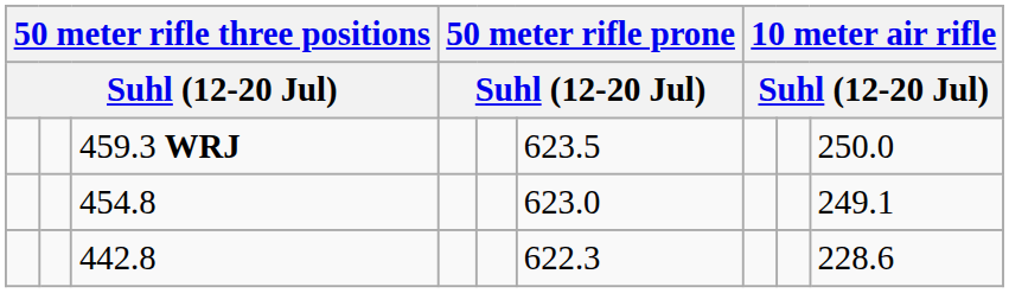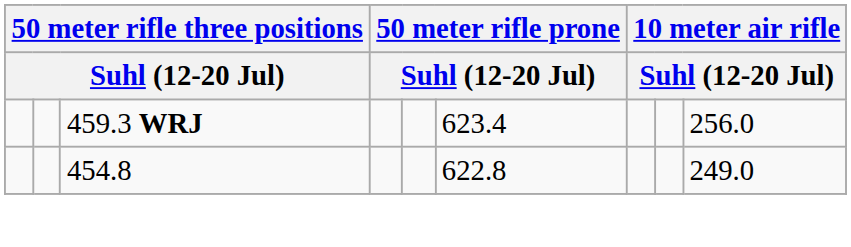459.3 WRJ | column 6: 623.5 -> 623.4
459.3 WRJ | column 9: 250.0 -> 256.0
454.8 | column 6: 623.0 -> 622.8
454.8 | column 9: 249.1 -> 249.0
- row: 442.8 | 622.3 | 228.6
